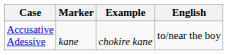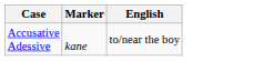- column: Example | chokire kane
